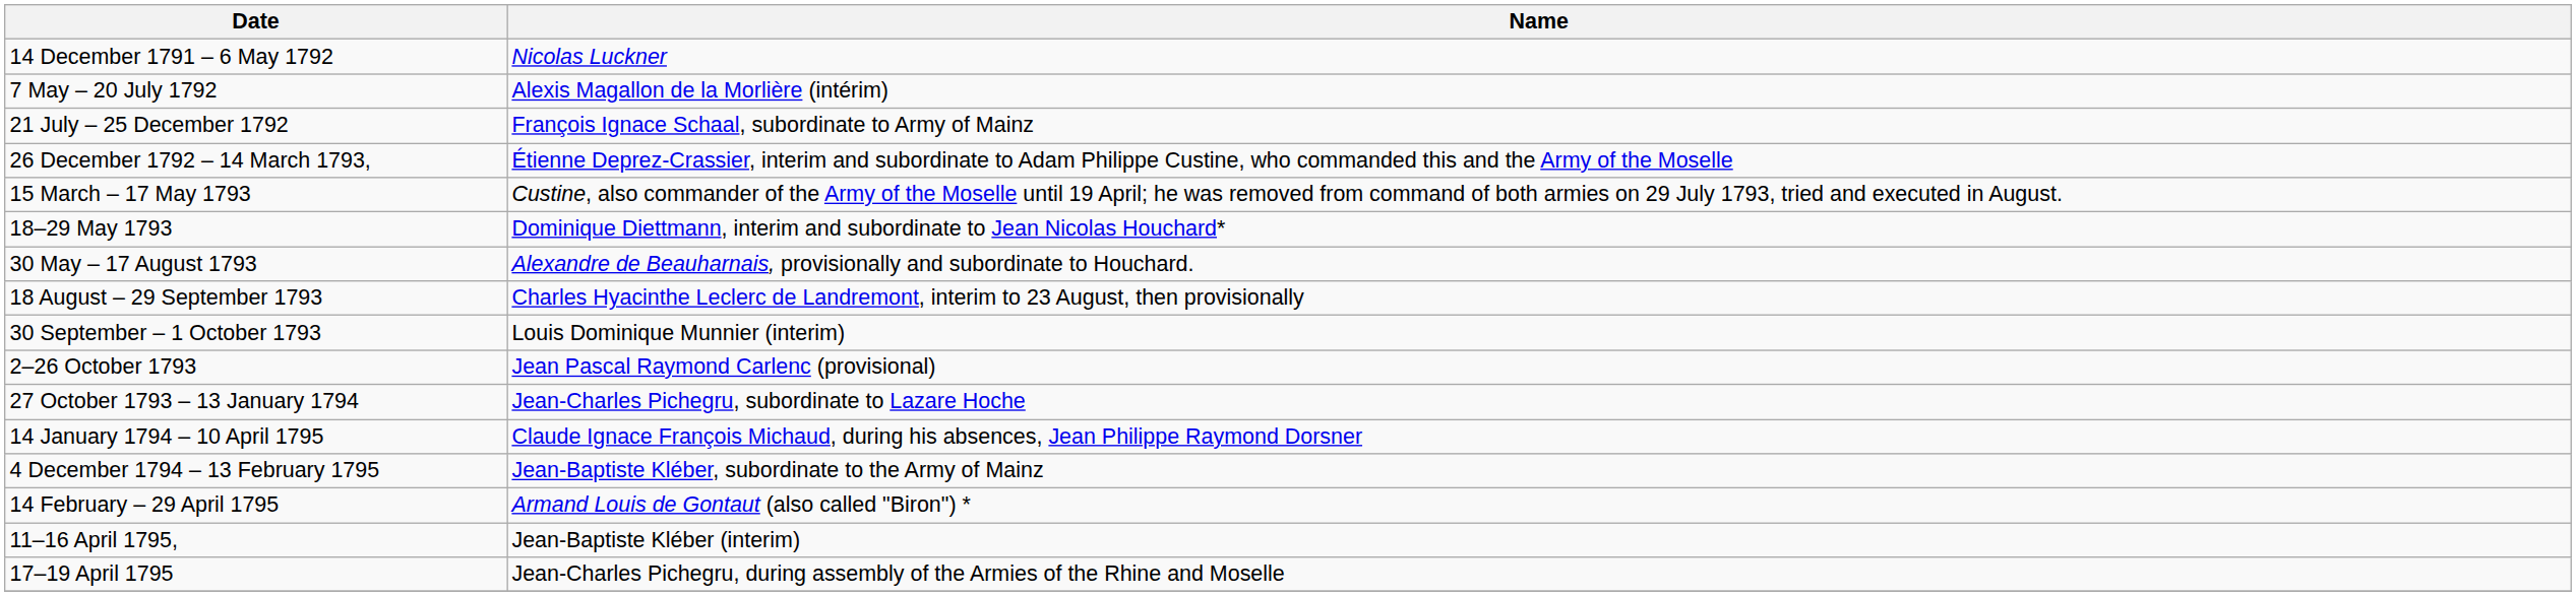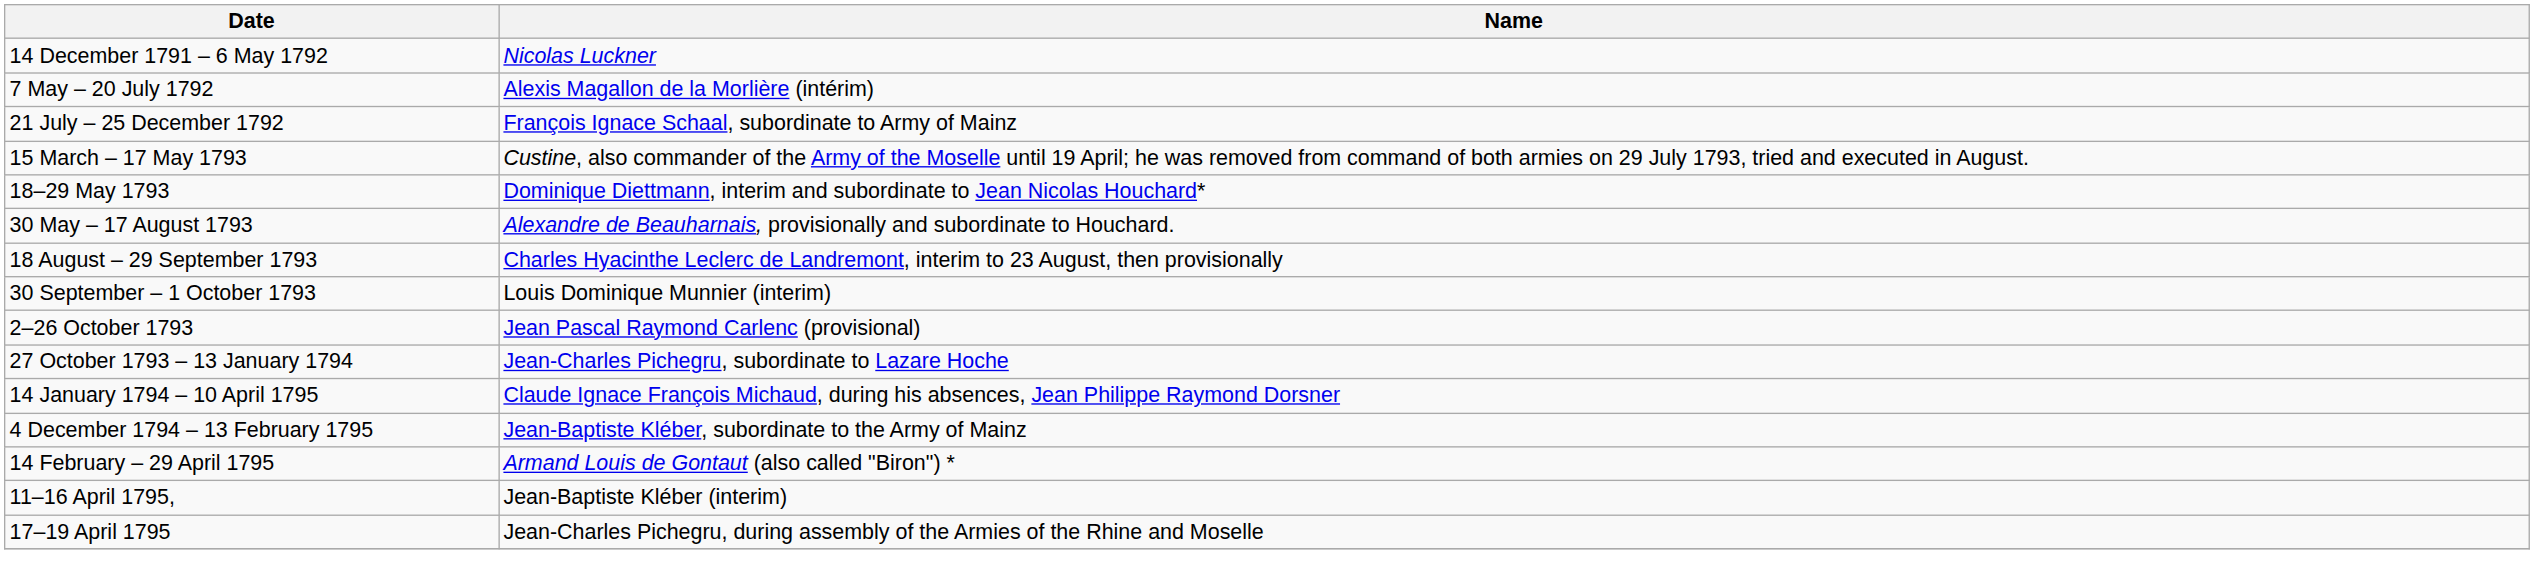- row: 26 December 1792 – 14 March 1793, | Étienne Deprez-Crassier, interim and subordinate to Adam Philippe Custine, who commanded this and the Army of the Moselle
